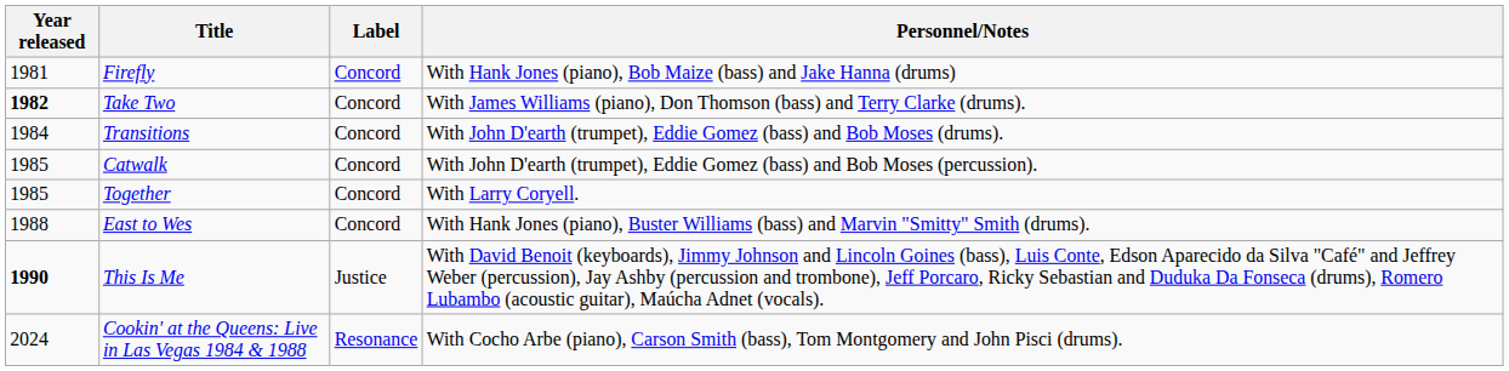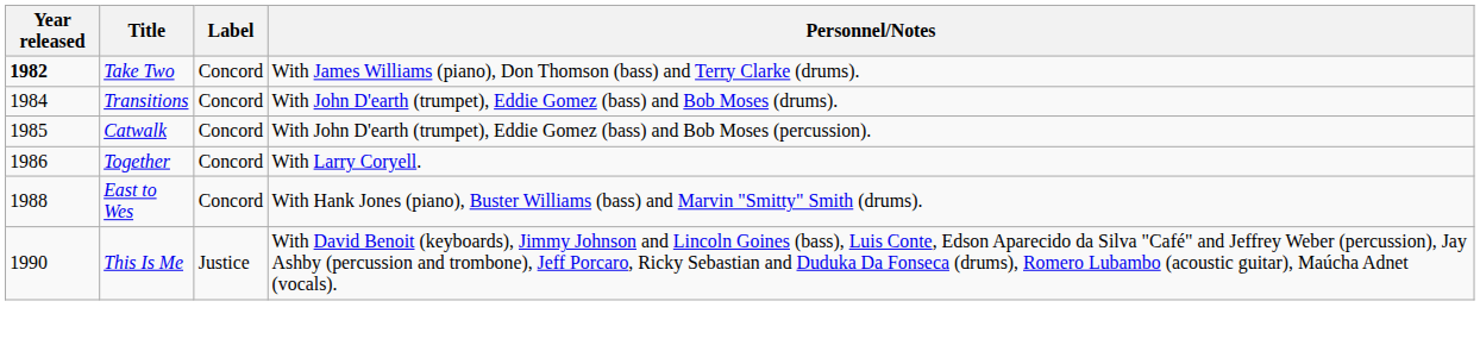- row: 1981 | Firefly | Concord | With Hank Jones (piano), Bob Maize (bass) and Jake Hanna (drums)
Together | Year released: 1985 -> 1986
This Is Me | Year released: bold -> normal
- row: 2024 | Cookin' at the Queens: Live in Las Vegas 1984 & 1988 | Resonance | With Cocho Arbe (piano), Carson Smith (bass), Tom Montgomery and John Pisci (drums).
